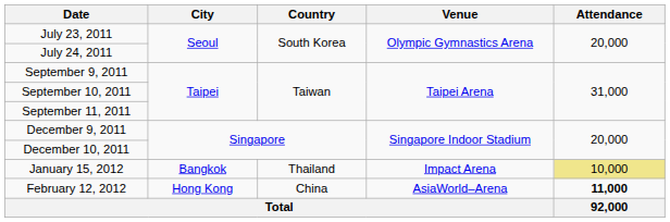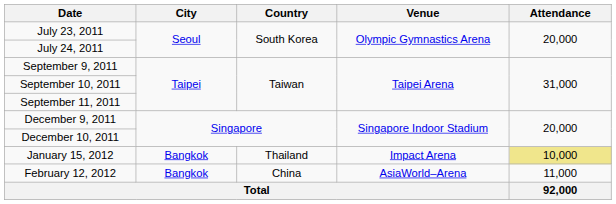February 12, 2012 | City: Hong Kong -> Bangkok
February 12, 2012 | Attendance: bold -> normal
